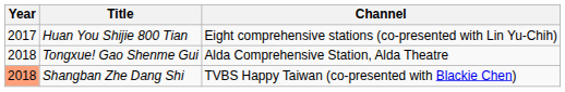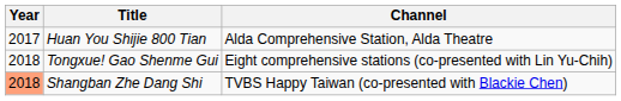Huan You Shijie 800 Tian | Channel: Eight comprehensive stations (co-presented with Lin Yu-Chih) -> Alda Comprehensive Station, Alda Theatre
Tongxue! Gao Shenme Gui | Channel: Alda Comprehensive Station, Alda Theatre -> Eight comprehensive stations (co-presented with Lin Yu-Chih)
